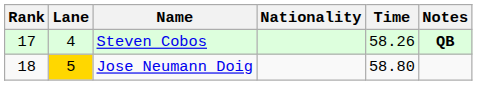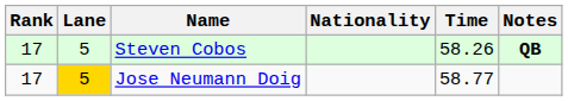Steven Cobos | Lane: 4 -> 5
Jose Neumann Doig | Rank: 18 -> 17
Jose Neumann Doig | Time: 58.80 -> 58.77
